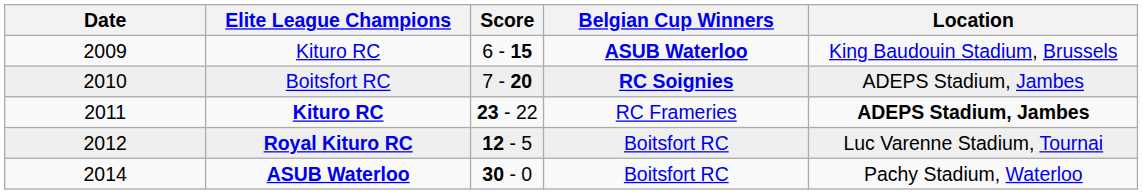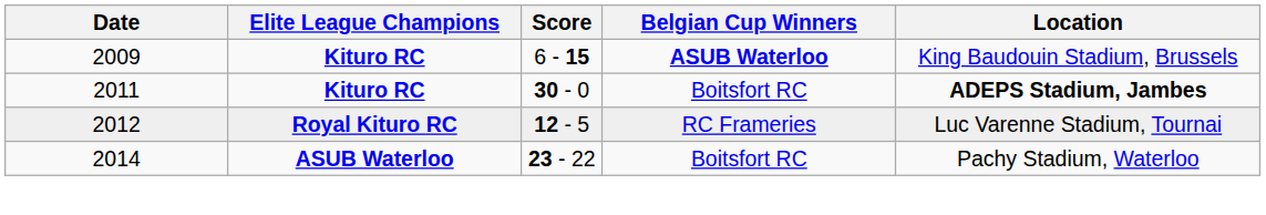2009 | Elite League Champions: normal -> bold
- row: 2010 | Boitsfort RC | 7 - 20 | RC Soignies | ADEPS Stadium, Jambes
2011 | Score: 23 - 22 -> 30 - 0
2011 | Belgian Cup Winners: RC Frameries -> Boitsfort RC
2012 | Belgian Cup Winners: Boitsfort RC -> RC Frameries
2014 | Score: 30 - 0 -> 23 - 22
